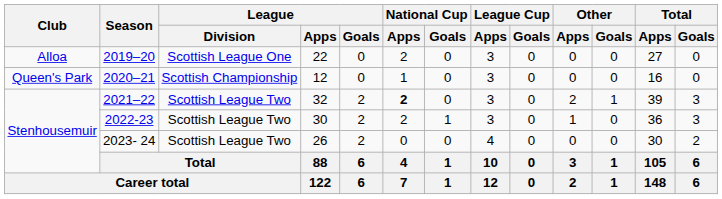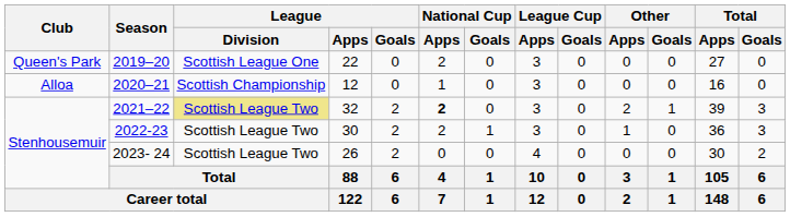2019–20 | Club: Alloa -> Queen's Park
2020–21 | Club: Queen's Park -> Alloa
2021–22 | League / Division: no background -> khaki background
